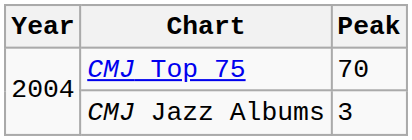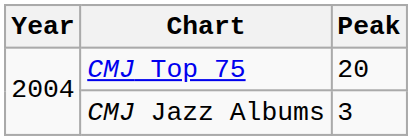CMJ Top 75 | Peak: 70 -> 20
